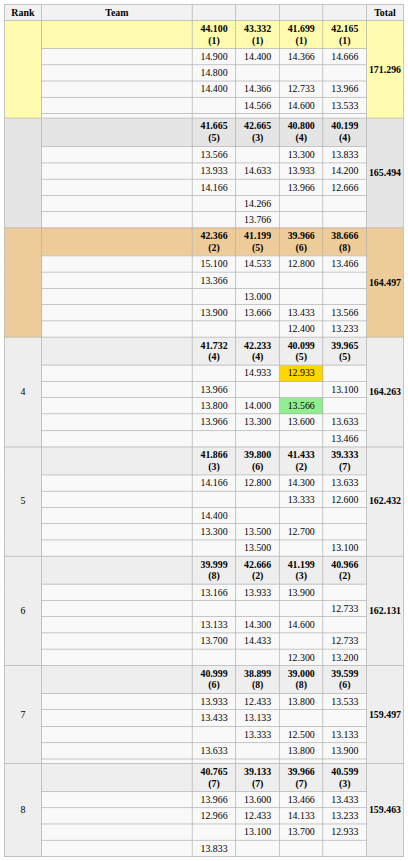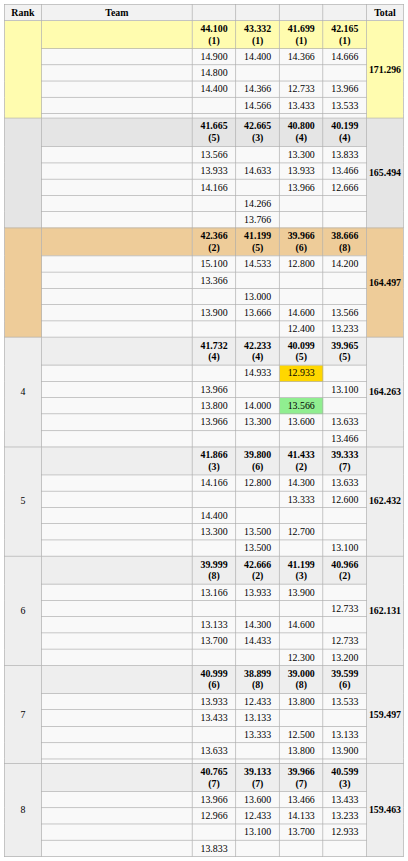14.566 | column 5: 14.600 -> 13.433
14.633 | column 6: 14.200 -> 13.466
14.533 | column 6: 13.466 -> 14.200
13.666 | column 5: 13.433 -> 14.600
